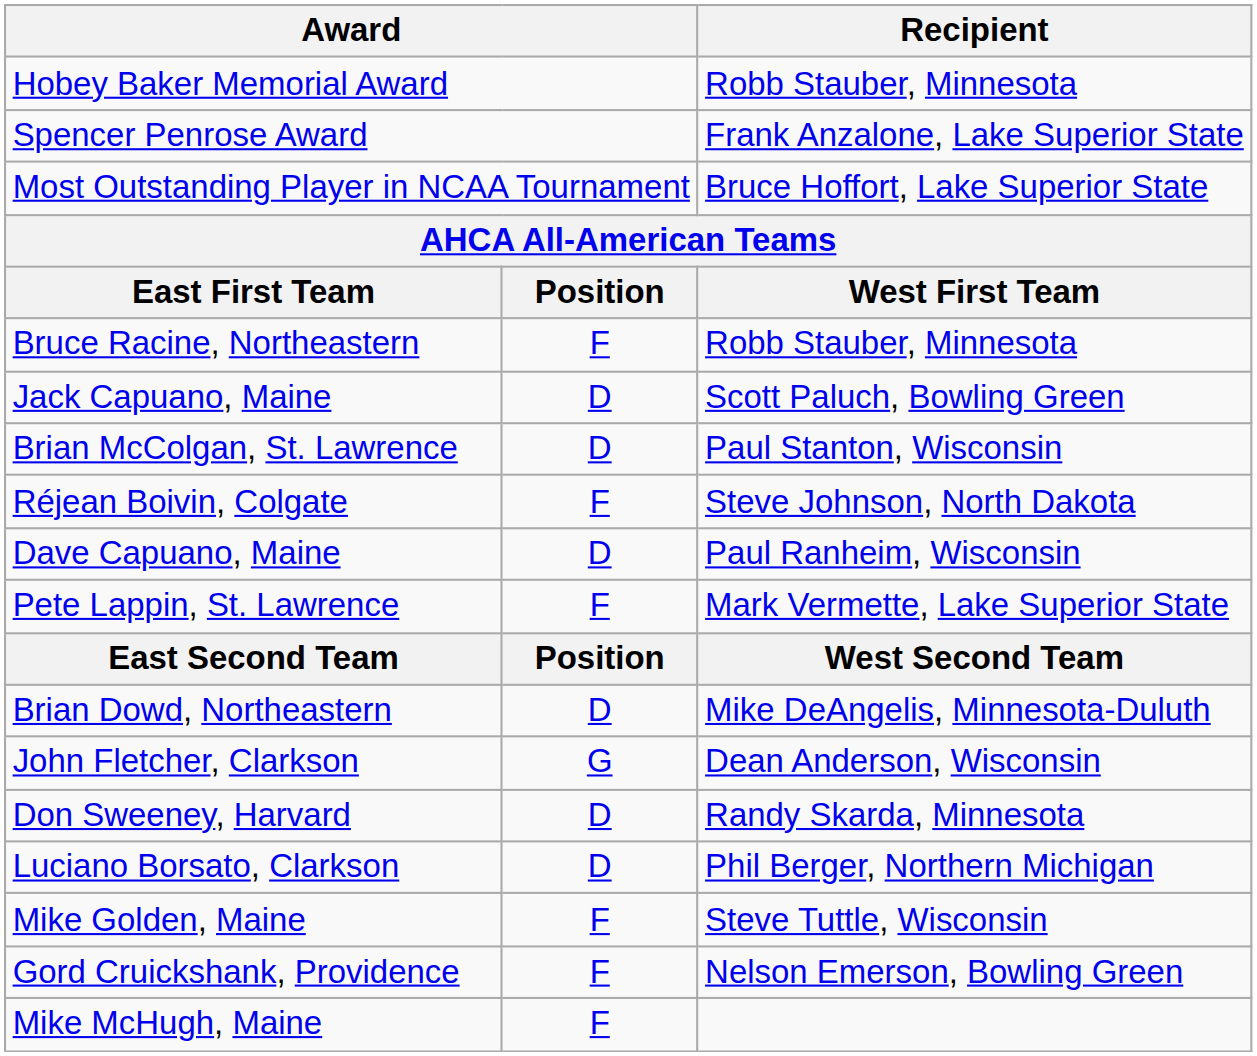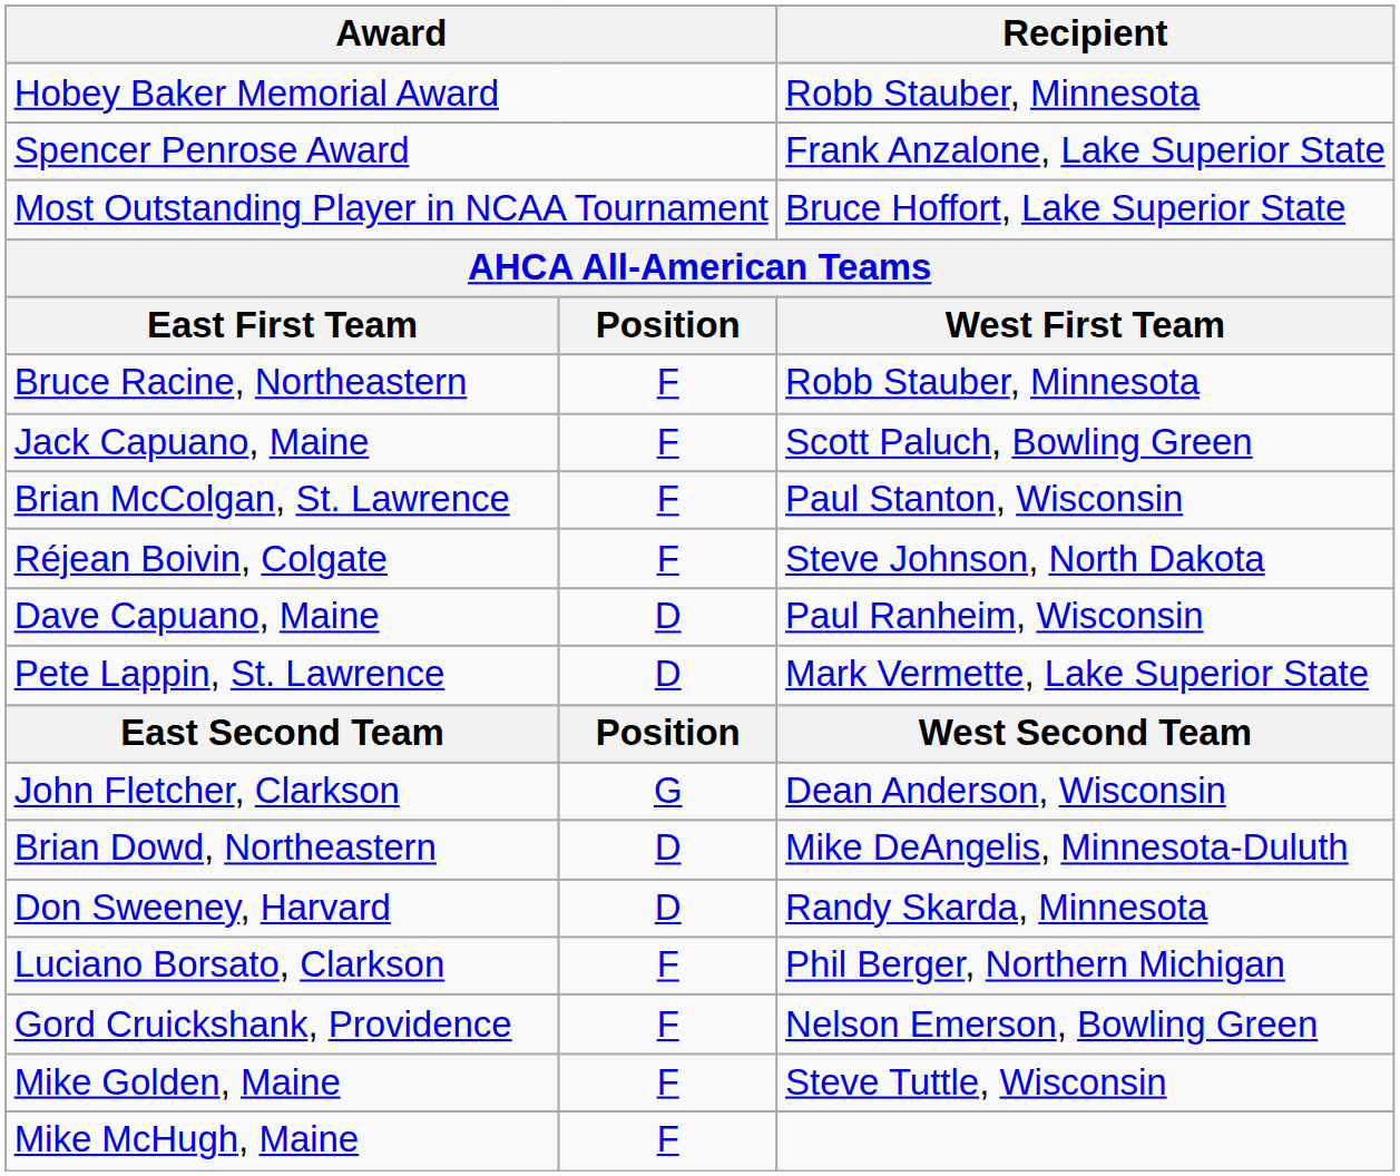Jack Capuano, Maine | column 2: D -> F
Brian McColgan, St. Lawrence | column 2: D -> F
Pete Lappin, St. Lawrence | column 2: F -> D
rows swapped: John Fletcher, Clarkson <-> Brian Dowd, Northeastern
Luciano Borsato, Clarkson | column 2: D -> F
rows swapped: Gord Cruickshank, Providence <-> Mike Golden, Maine
